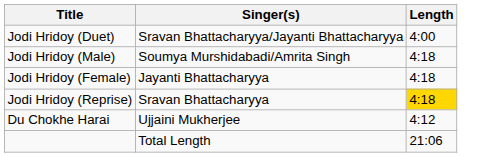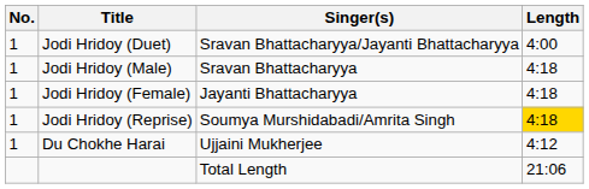+ column: No. | 1 | 1 | 1 | 1 | 1
Jodi Hridoy (Male) | Singer(s): Soumya Murshidabadi/Amrita Singh -> Sravan Bhattacharyya
Jodi Hridoy (Reprise) | Singer(s): Sravan Bhattacharyya -> Soumya Murshidabadi/Amrita Singh
